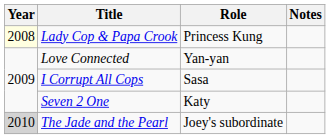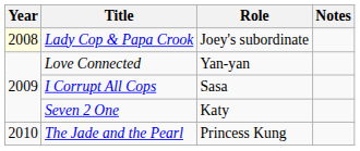Lady Cop & Papa Crook | Role: Princess Kung -> Joey's subordinate
The Jade and the Pearl | Year: lightgrey background -> no background
The Jade and the Pearl | Role: Joey's subordinate -> Princess Kung
